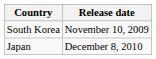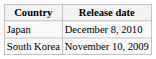rows swapped: South Korea <-> Japan
